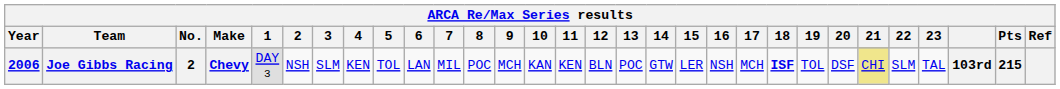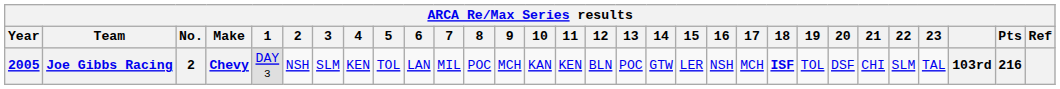Joe Gibbs Racing | Year: 2006 -> 2005
Joe Gibbs Racing | 21: khaki background -> no background
Joe Gibbs Racing | Pts: 215 -> 216
